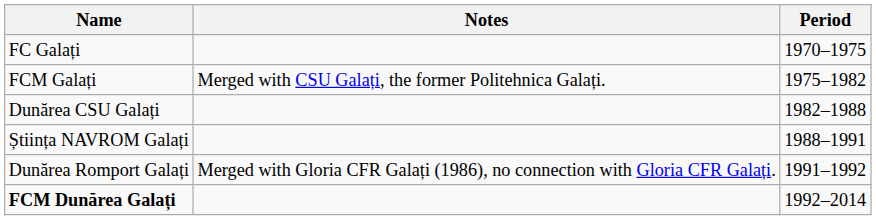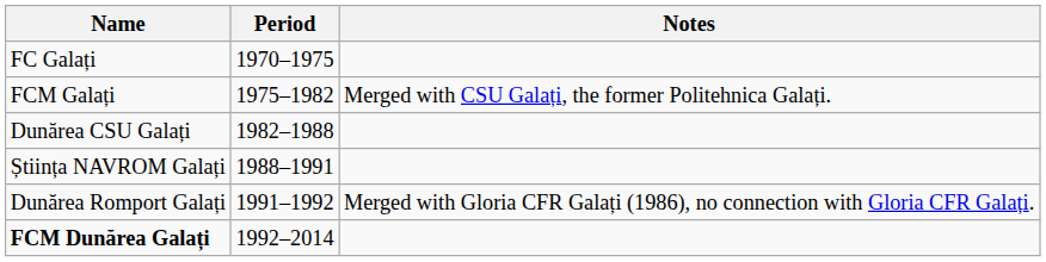columns swapped: Period <-> Notes
